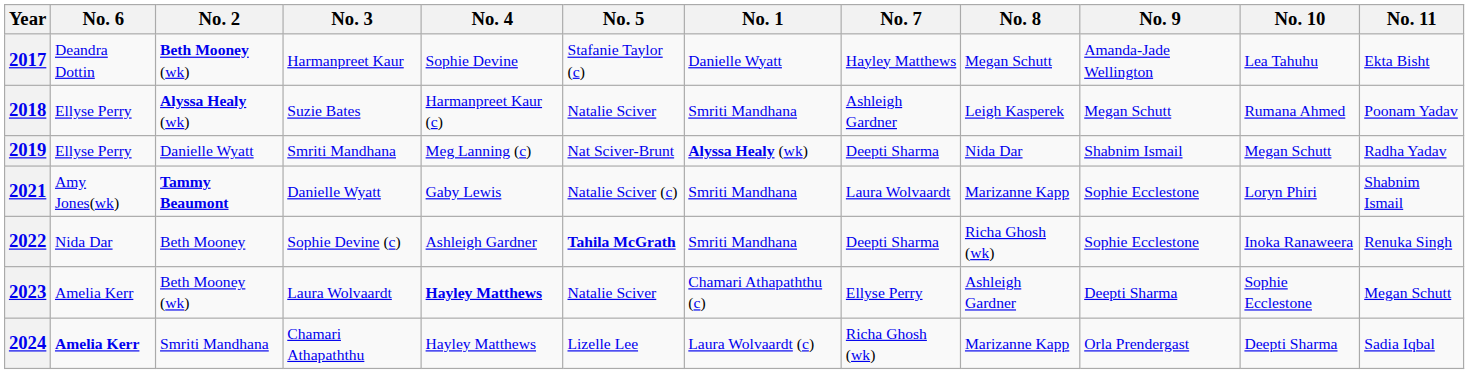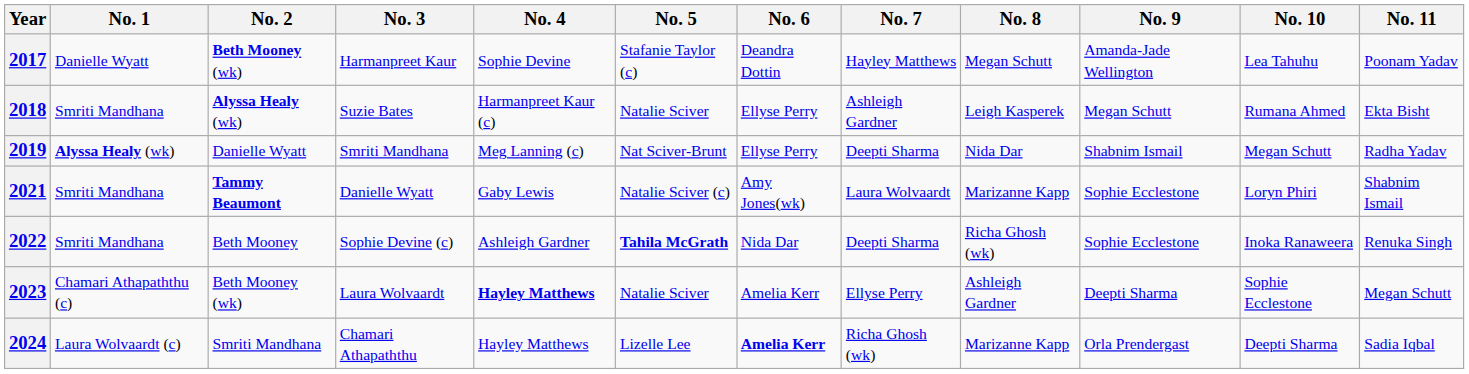columns swapped: No. 1 <-> No. 6
2017 | No. 11: Ekta Bisht -> Poonam Yadav
2018 | No. 11: Poonam Yadav -> Ekta Bisht
